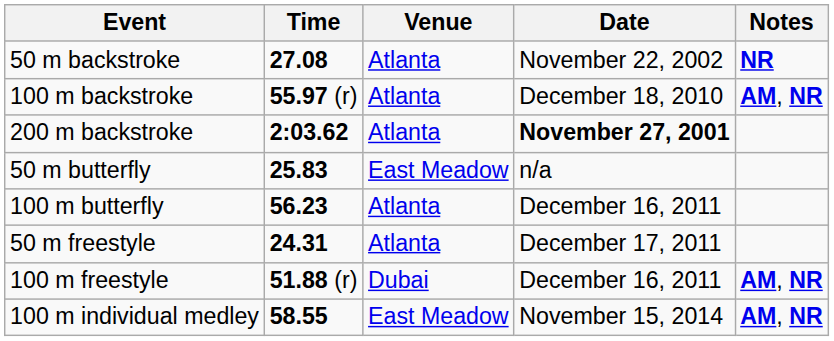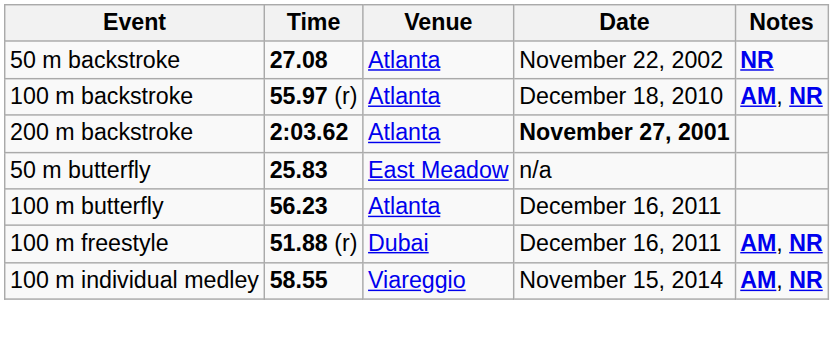- row: 50 m freestyle | 24.31 | Atlanta | December 17, 2011
100 m individual medley | Venue: East Meadow -> Viareggio
